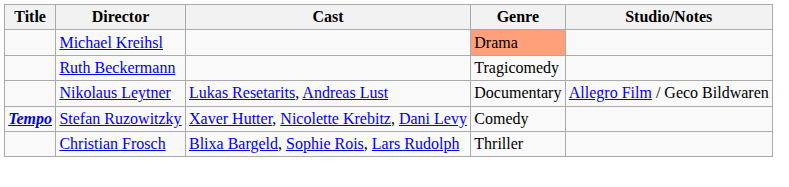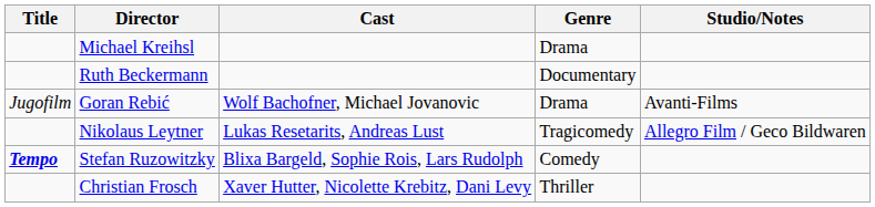Michael Kreihsl | Genre: lightsalmon background -> no background
Ruth Beckermann | Genre: Tragicomedy -> Documentary
+ row: Jugofilm | Goran Rebić | Wolf Bachofner, Michael Jovanovic | Drama | Avanti-Films
Nikolaus Leytner | Genre: Documentary -> Tragicomedy
Stefan Ruzowitzky | Cast: Xaver Hutter, Nicolette Krebitz, Dani Levy -> Blixa Bargeld, Sophie Rois, Lars Rudolph
Christian Frosch | Cast: Blixa Bargeld, Sophie Rois, Lars Rudolph -> Xaver Hutter, Nicolette Krebitz, Dani Levy
